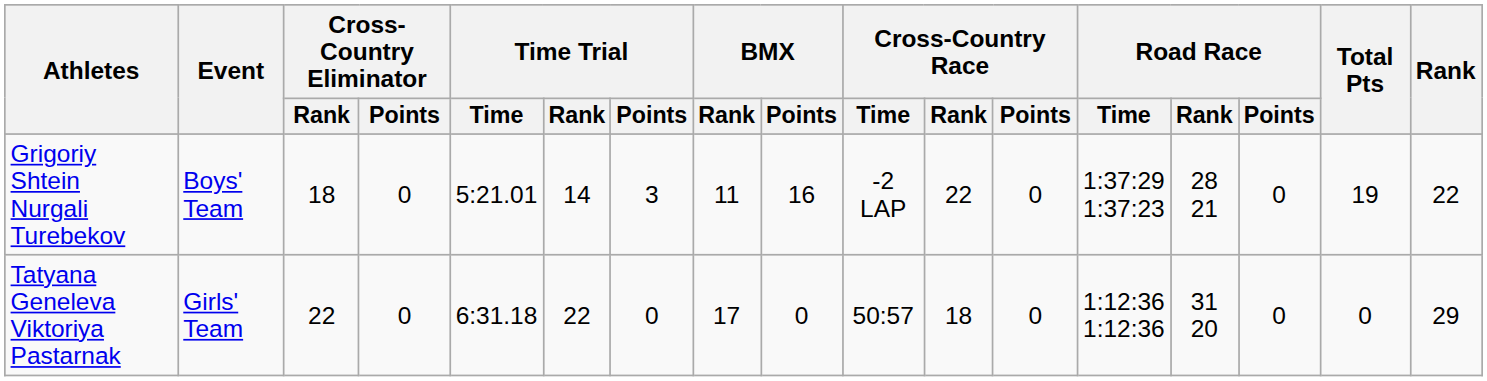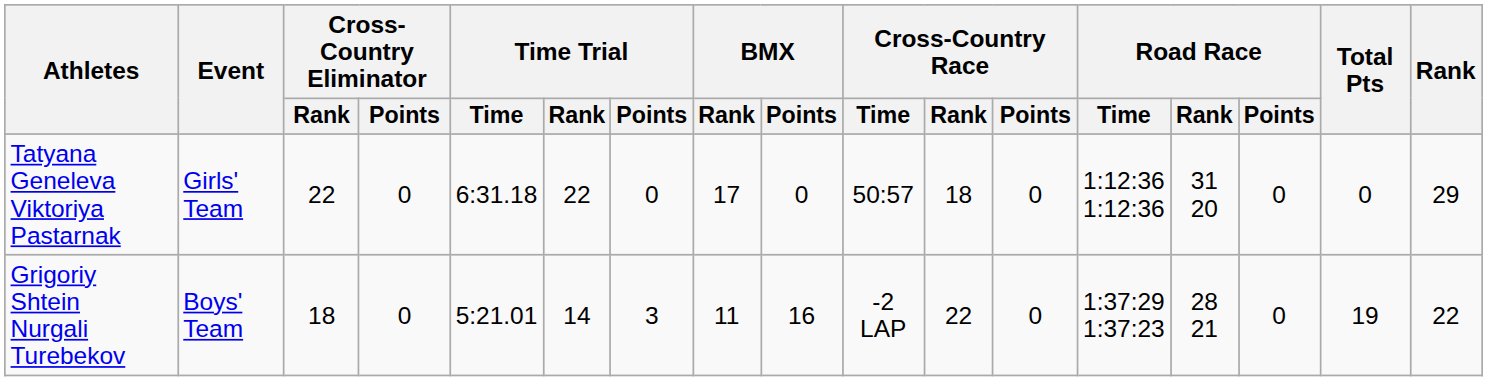rows swapped: Grigoriy Shtein Nurgali Turebekov <-> Tatyana Geneleva Viktoriya Pastarnak
